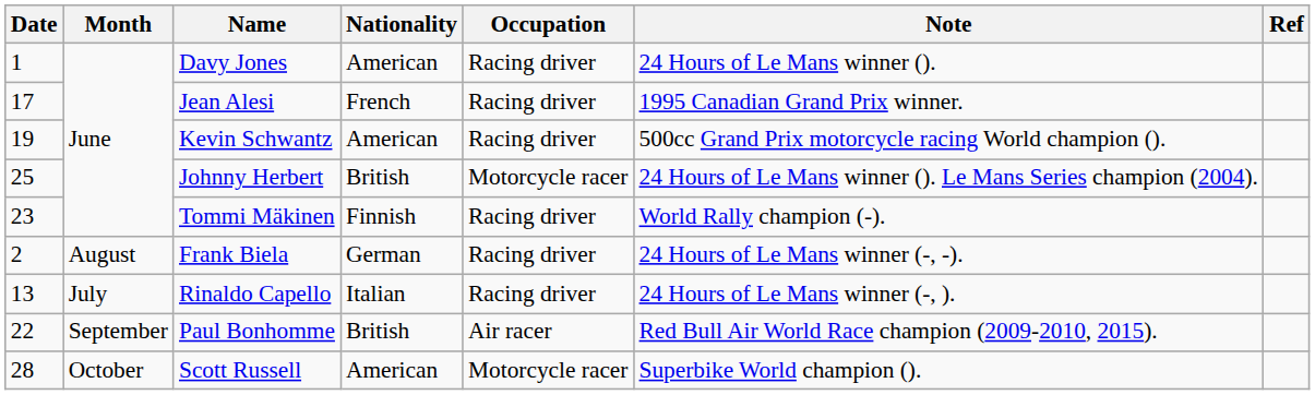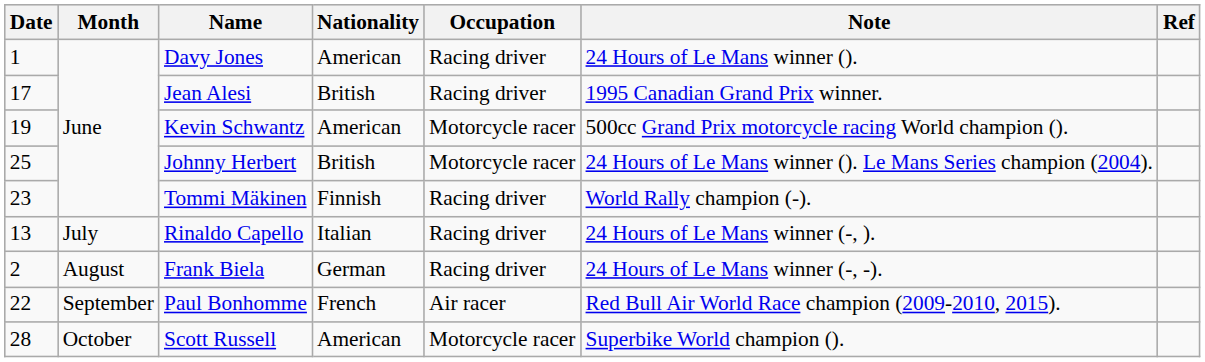Jean Alesi | Nationality: French -> British
Kevin Schwantz | Occupation: Racing driver -> Motorcycle racer
rows swapped: Rinaldo Capello <-> Frank Biela
Paul Bonhomme | Nationality: British -> French
